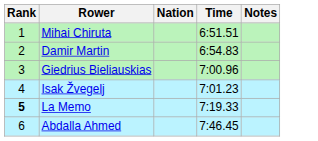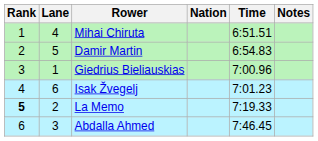+ column: Lane | 4 | 5 | 1 | 6 | 2 | 3
